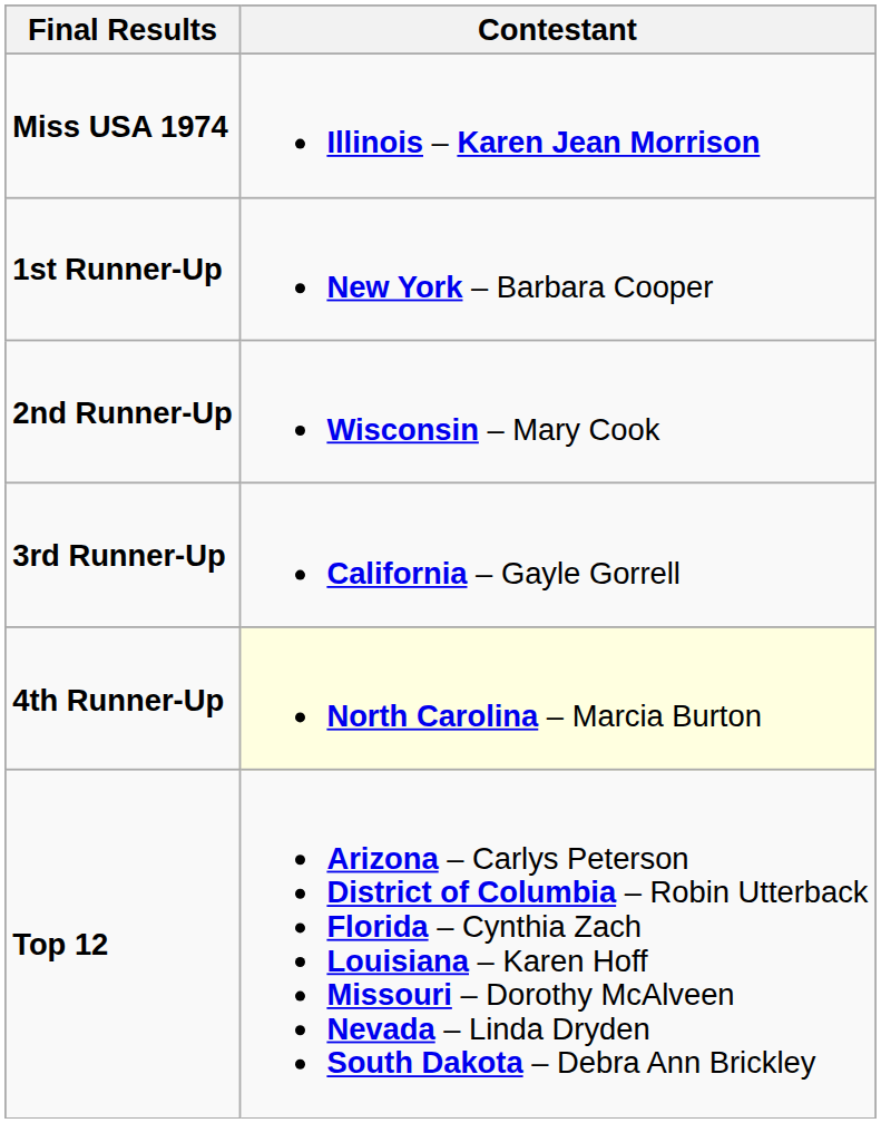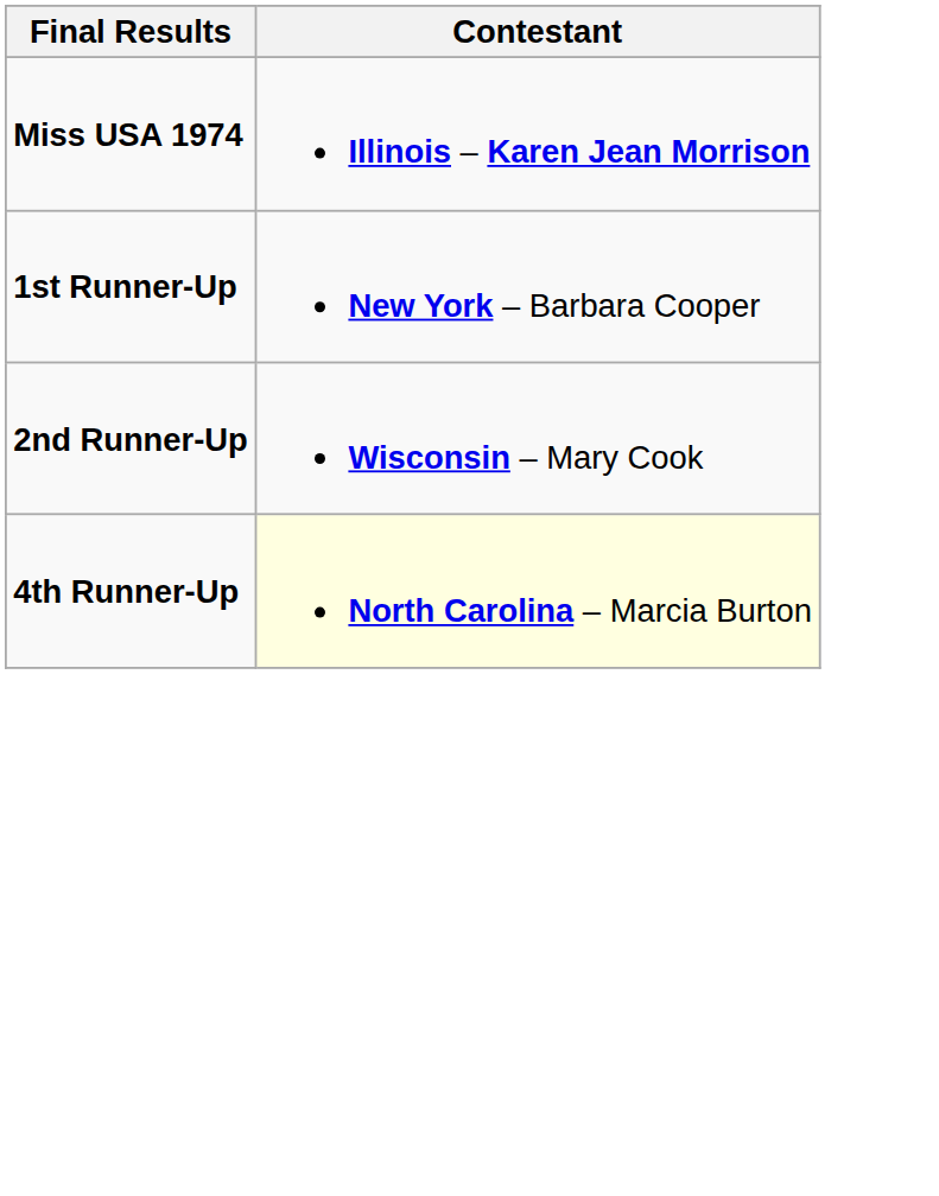- row: 3rd Runner-Up | California – Gayle Gorrell
- row: Top 12 | Arizona – Carlys Peterson District of Columbia – Robin Utterback Florida – Cynthia Zach Louisiana – Karen Hoff Missouri – Dorothy McAlveen Nevada – Linda Dryden South Dakota – Debra Ann Brickley
